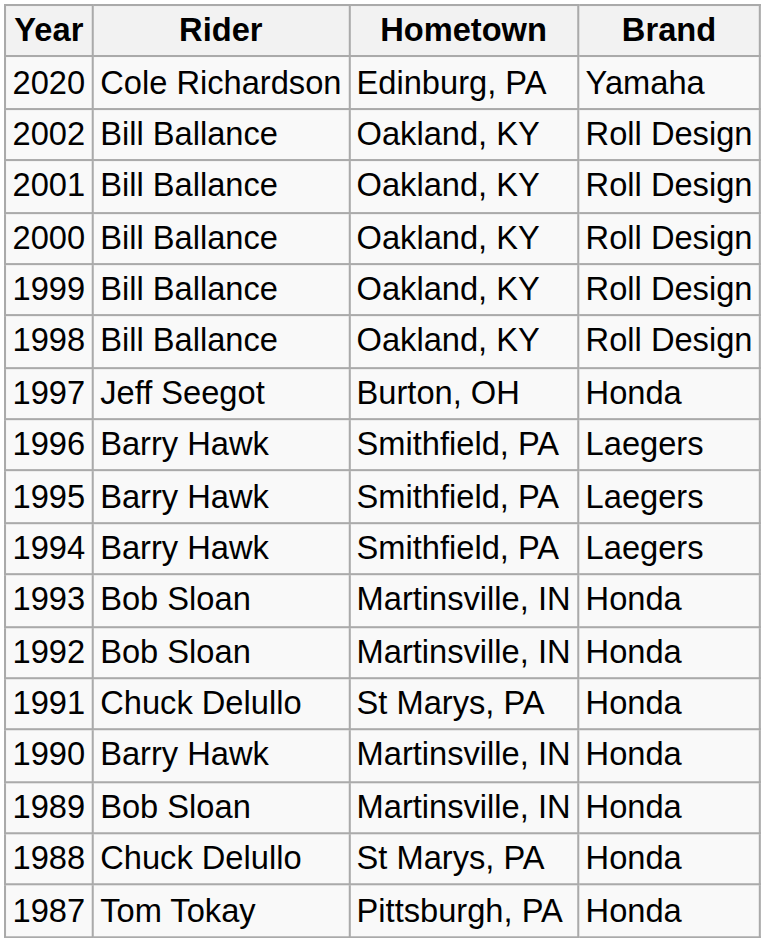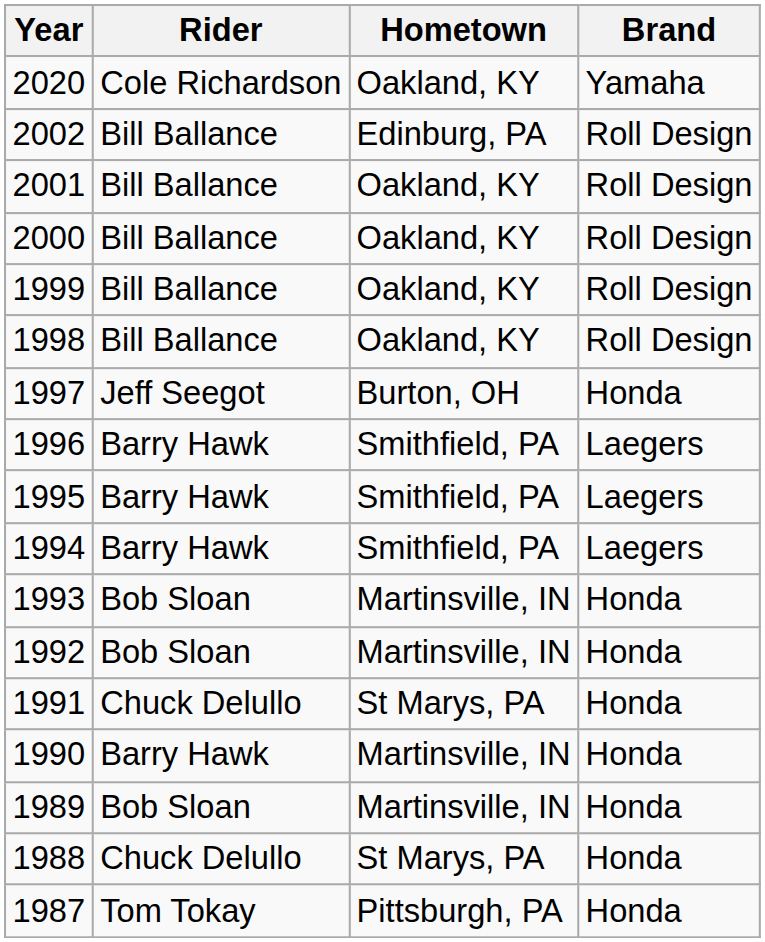2020 | Hometown: Edinburg, PA -> Oakland, KY
2002 | Hometown: Oakland, KY -> Edinburg, PA
